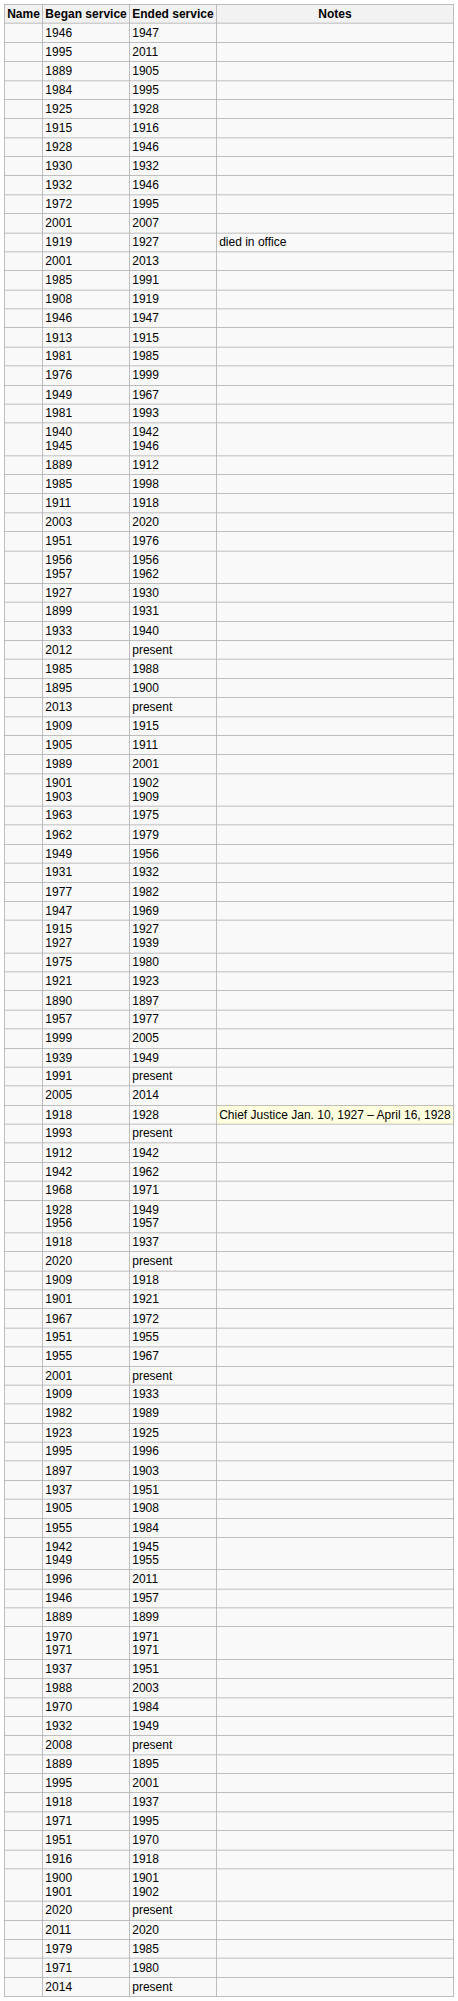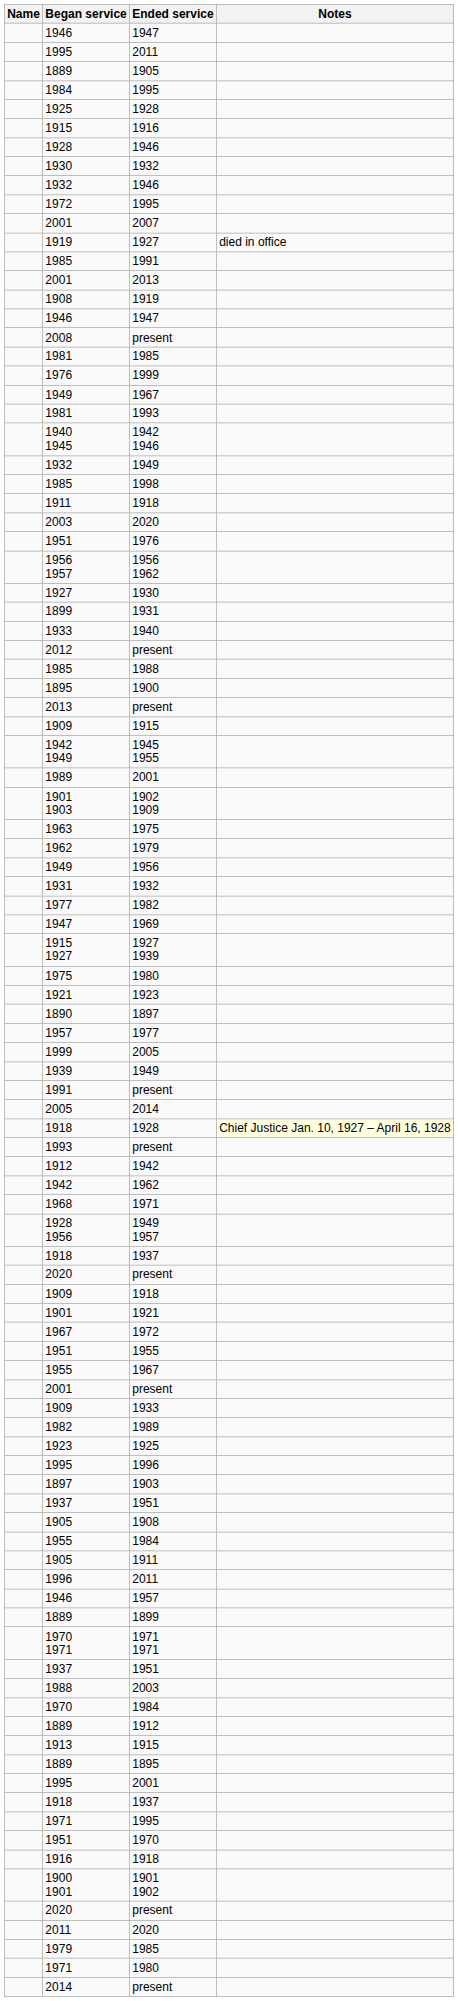rows swapped: 1985 / 1991 <-> 2001 / 2013
rows swapped: 1913 <-> 2008
rows swapped: 1889 / 1912 <-> 1932 / 1949
rows swapped: 1942 1949 <-> 1905 / 1911
